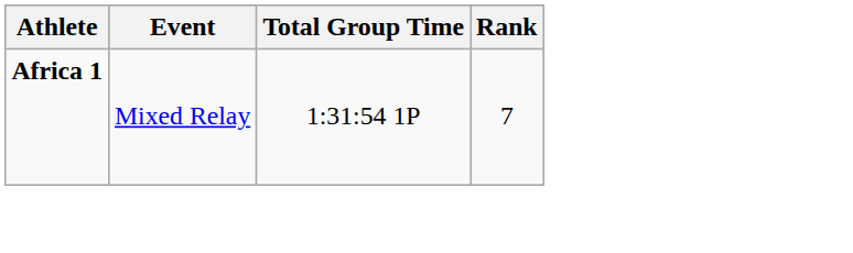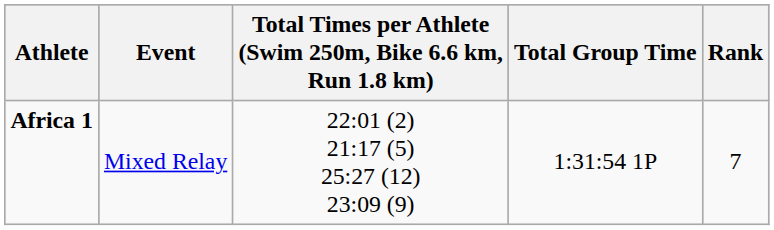+ column: Total Times per Athlete (Swim 250m, Bike 6.6 km, Run 1.8 km) | 22:01 (2) 21:17 (5) 25:27 (12) 23:09 (9)
